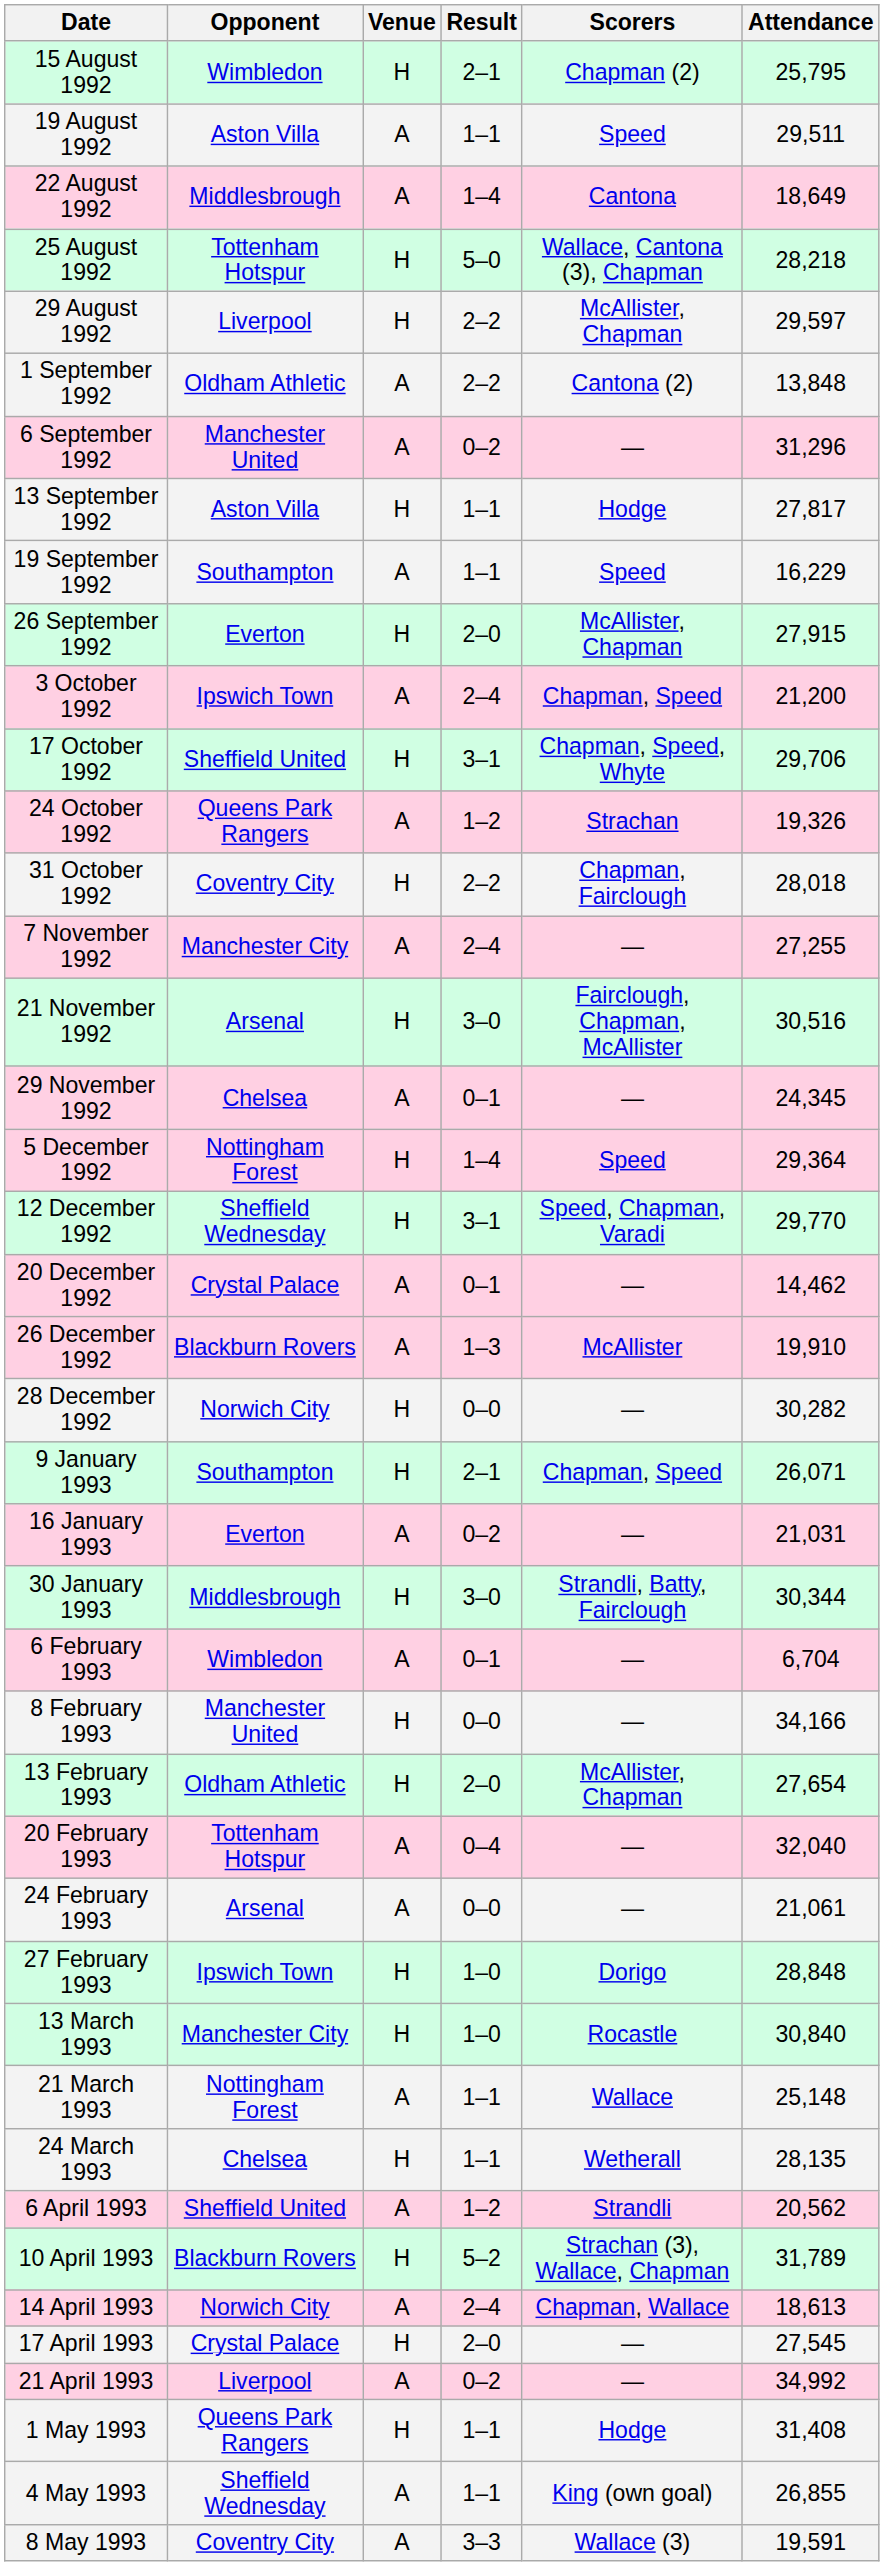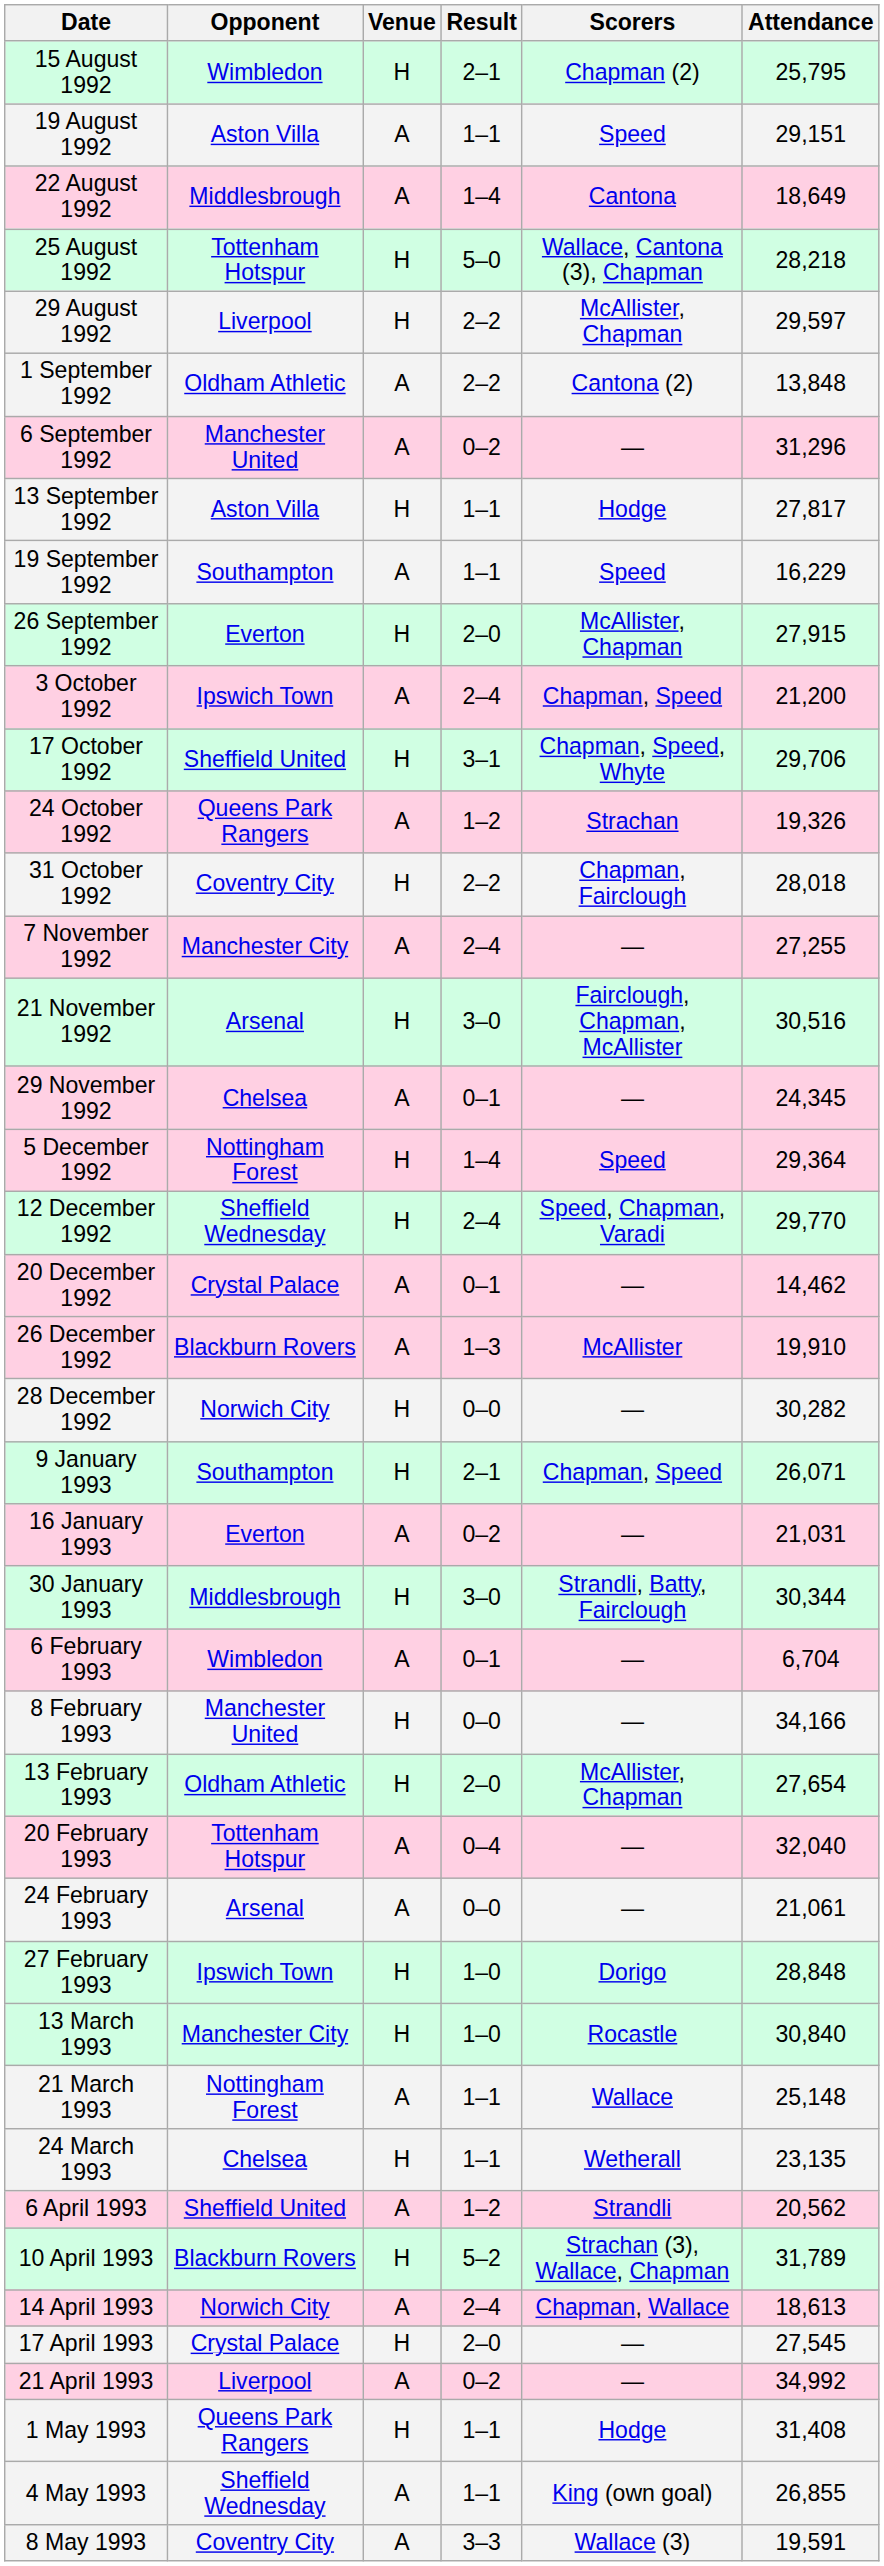19 August 1992 | Attendance: 29,511 -> 29,151
12 December 1992 | Result: 3–1 -> 2–4
24 March 1993 | Attendance: 28,135 -> 23,135
